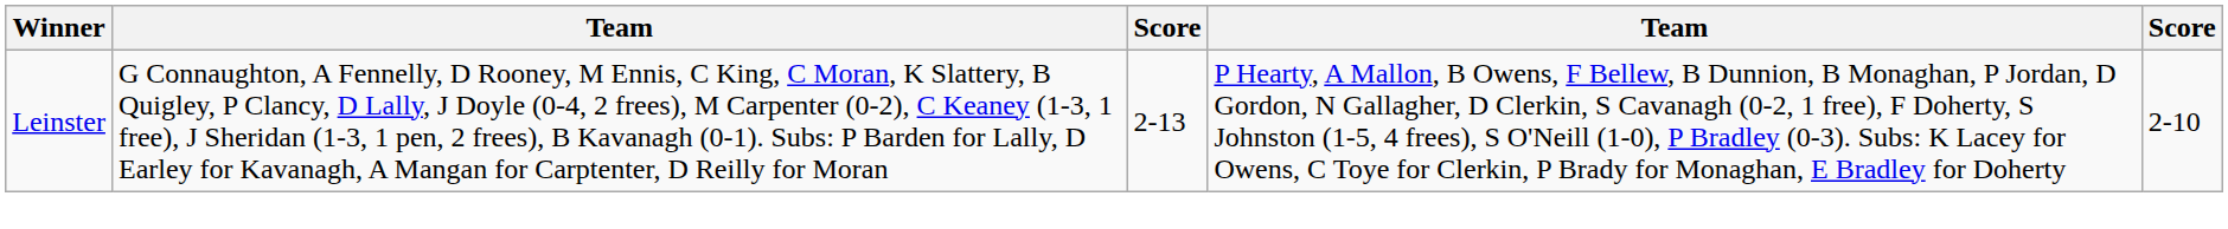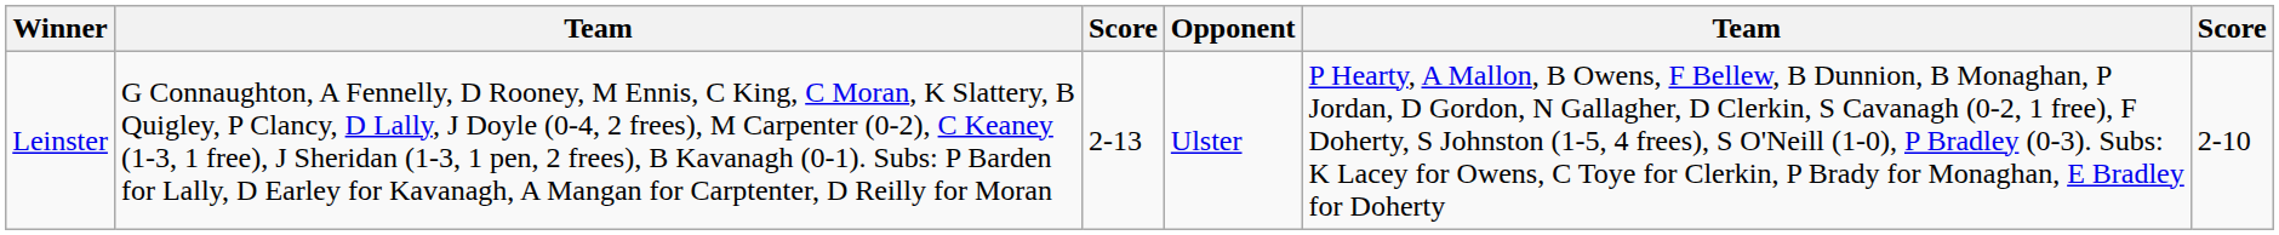+ column: Opponent | Ulster
